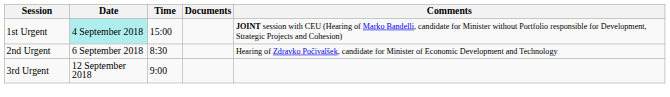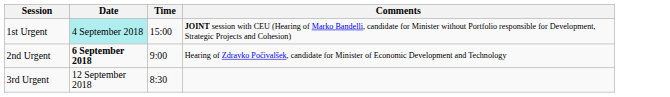- column: Documents
2nd Urgent | Date: normal -> bold
2nd Urgent | Time: 8:30 -> 9:00
3rd Urgent | Time: 9:00 -> 8:30
